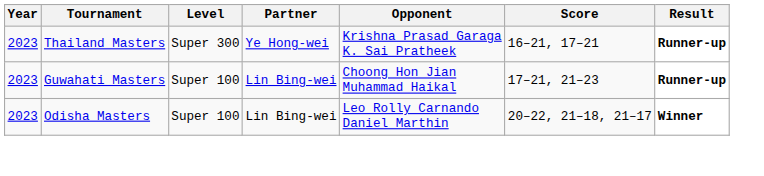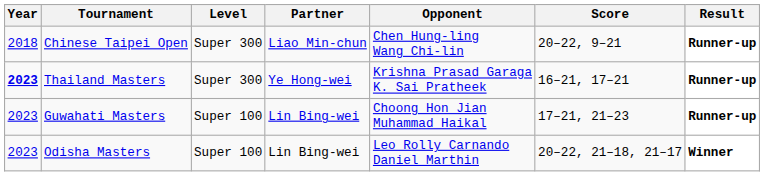+ row: 2018 | Chinese Taipei Open | Super 300 | Liao Min-chun | Chen Hung-ling Wang Chi-lin | 20–22, 9–21 | Runner-up
Thailand Masters | Year: normal -> bold
